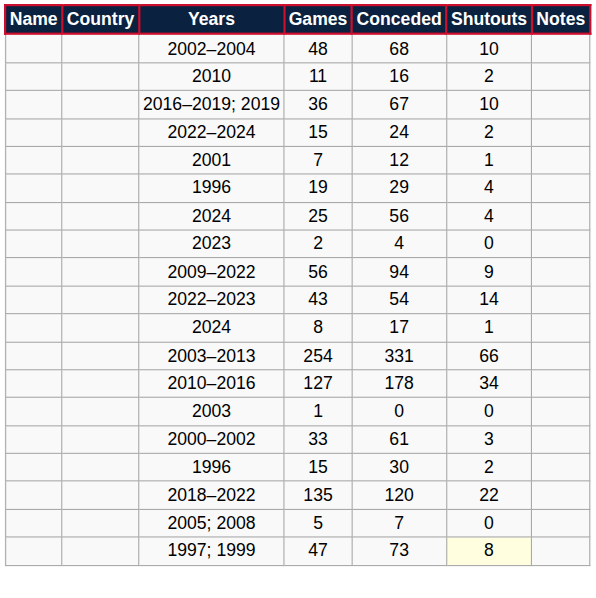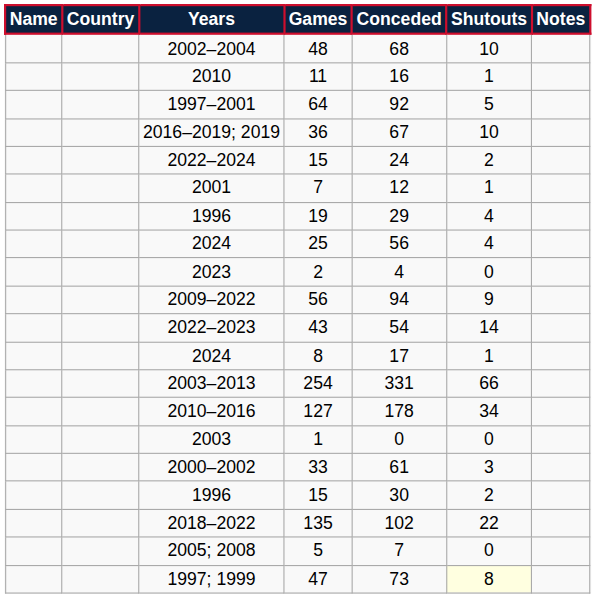11 | Shutouts: 2 -> 1
+ row: 1997–2001 | 64 | 92 | 5
135 | Conceded: 120 -> 102
